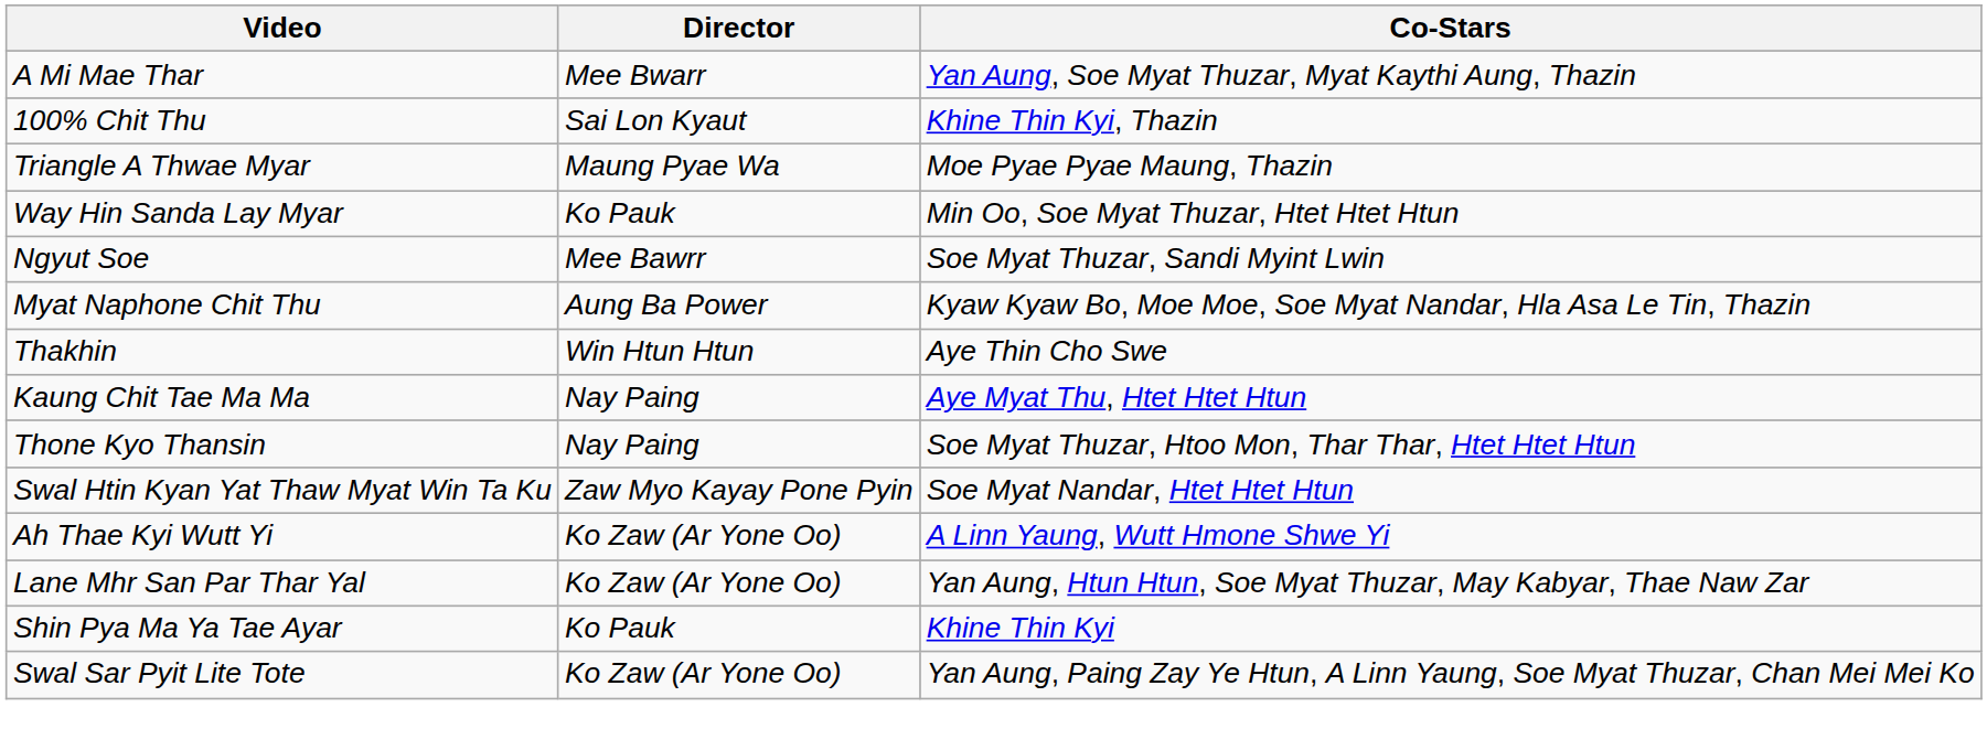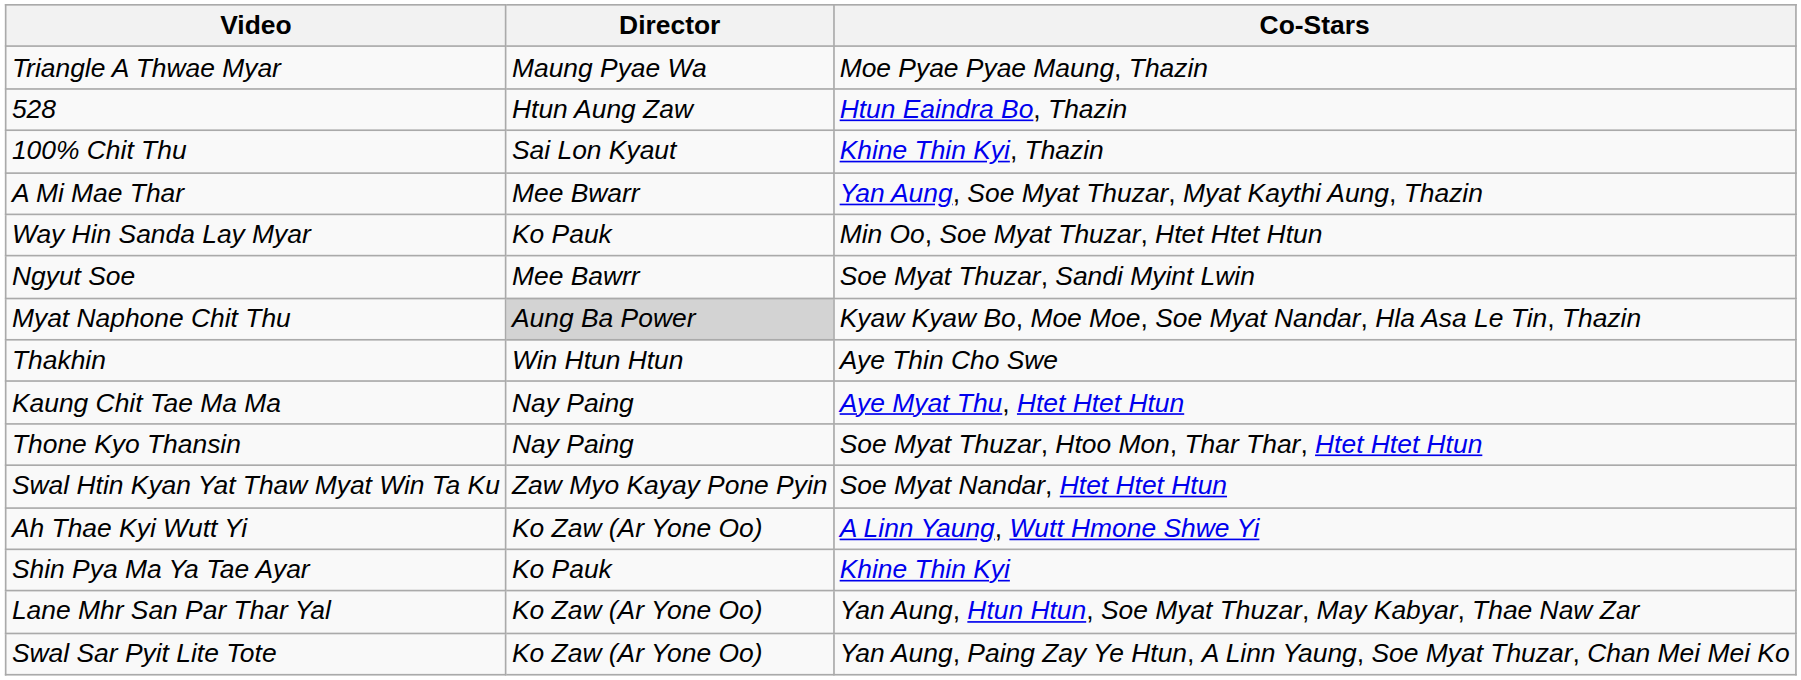rows swapped: A Mi Mae Thar <-> Triangle A Thwae Myar
+ row: 528 | Htun Aung Zaw | Htun Eaindra Bo, Thazin
Myat Naphone Chit Thu | Director: no background -> lightgrey background
rows swapped: Lane Mhr San Par Thar Yal <-> Shin Pya Ma Ya Tae Ayar
